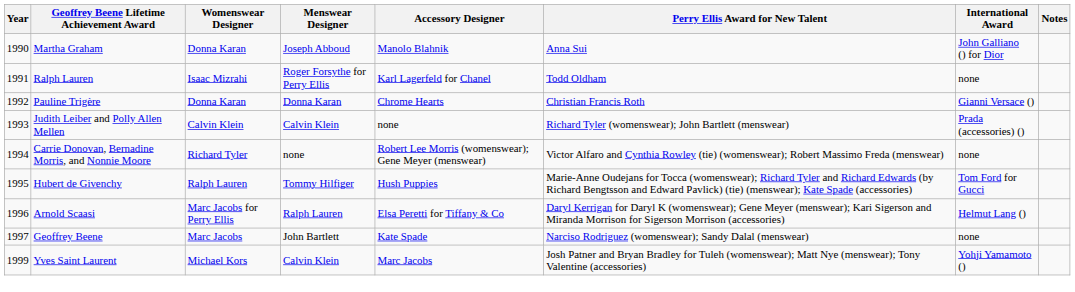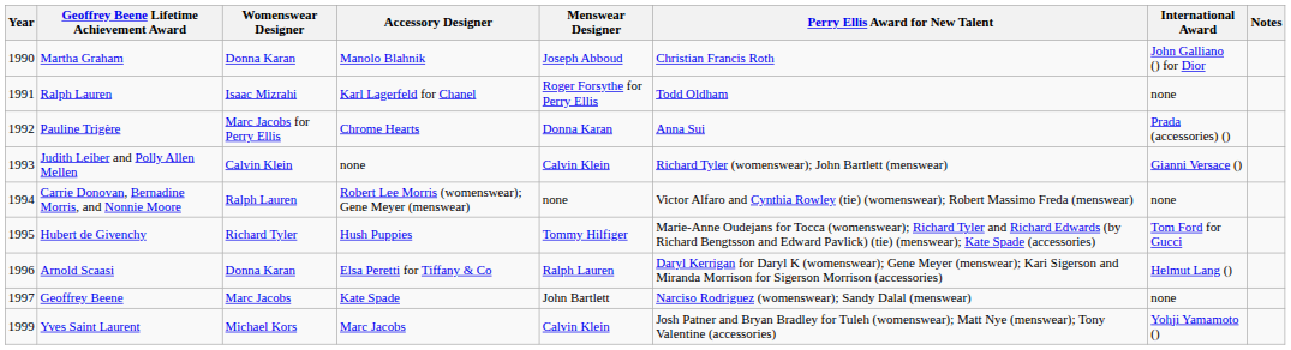columns swapped: Menswear Designer <-> Accessory Designer
Martha Graham | Perry Ellis Award for New Talent: Anna Sui -> Christian Francis Roth
Pauline Trigère | Womenswear Designer: Donna Karan -> Marc Jacobs for Perry Ellis
Pauline Trigère | Perry Ellis Award for New Talent: Christian Francis Roth -> Anna Sui
Pauline Trigère | International Award: Gianni Versace () -> Prada (accessories) ()
Judith Leiber and Polly Allen Mellen | International Award: Prada (accessories) () -> Gianni Versace ()
Carrie Donovan, Bernadine Morris, and Nonnie Moore | Womenswear Designer: Richard Tyler -> Ralph Lauren
Hubert de Givenchy | Womenswear Designer: Ralph Lauren -> Richard Tyler
Arnold Scaasi | Womenswear Designer: Marc Jacobs for Perry Ellis -> Donna Karan
